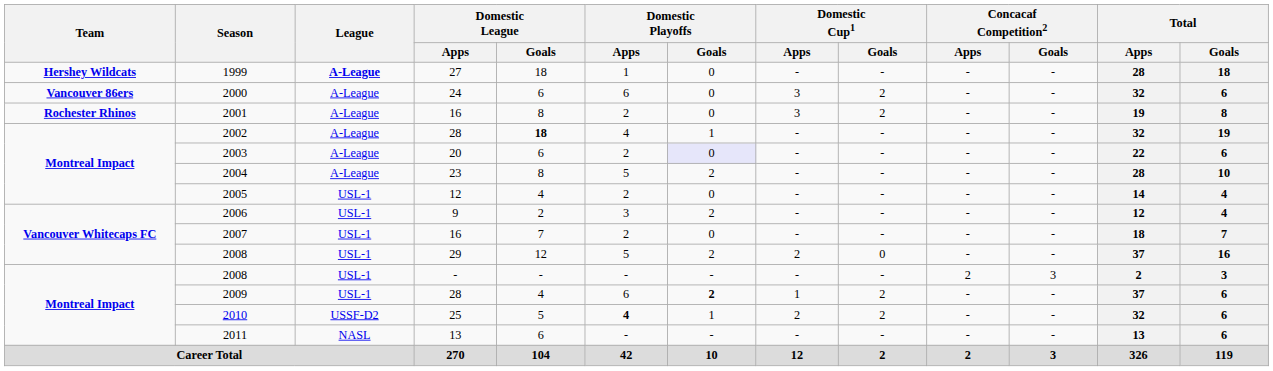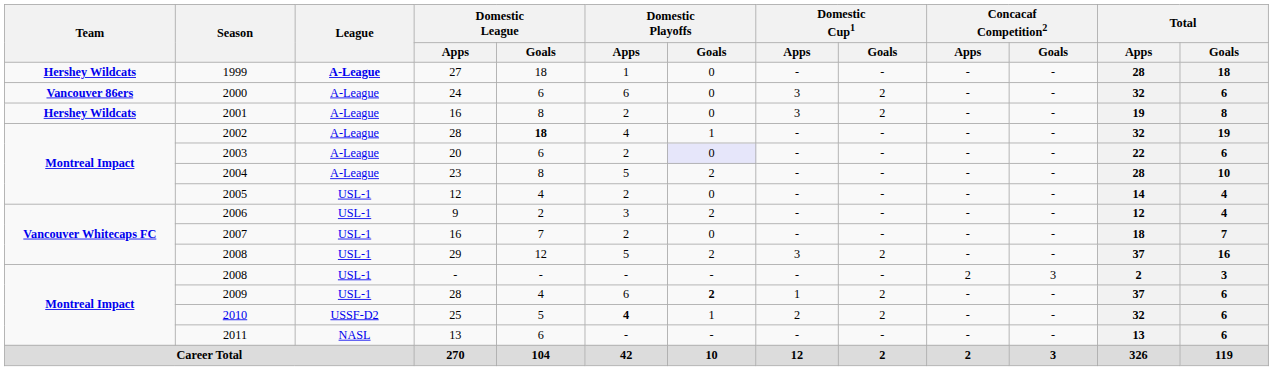2001 | Team: Rochester Rhinos -> Hershey Wildcats
2008 / 29 | Domestic Cup1 / Apps: 2 -> 3
2008 / 29 | Domestic Cup1 / Goals: 0 -> 2
